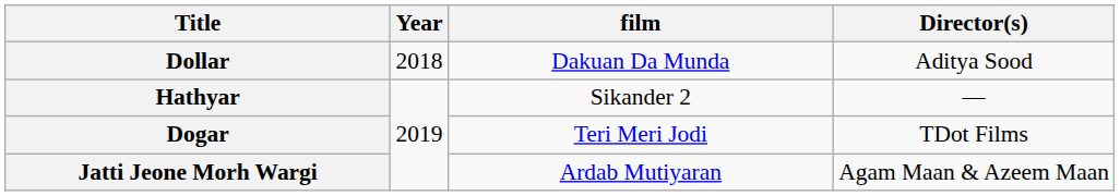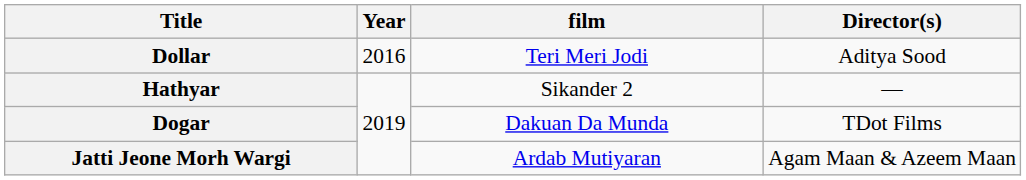Dollar | Year: 2018 -> 2016
Dollar | film: Dakuan Da Munda -> Teri Meri Jodi
Dogar | film: Teri Meri Jodi -> Dakuan Da Munda
